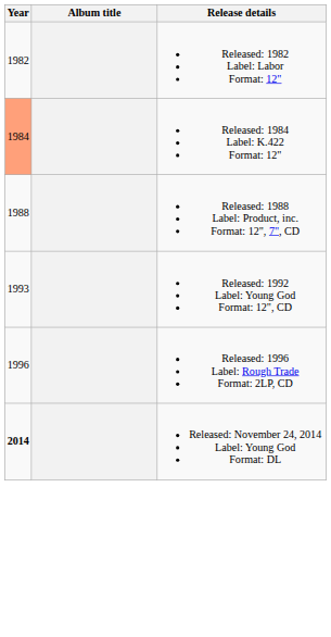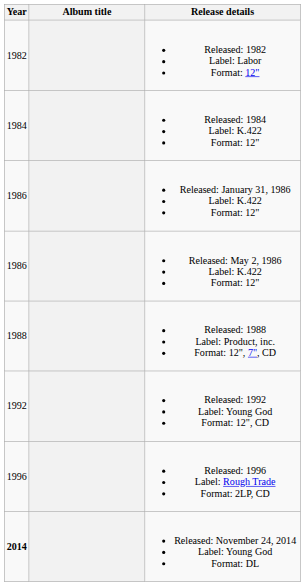Released: 1984 Label: K.422 Format: 12" | Year: lightsalmon background -> no background
+ row: 1986 | Released: January 31, 1986 Label: K.422 Format: 12"
+ row: 1986 | Released: May 2, 1986 Label: K.422 Format: 12"
Released: 1992 Label: Young God Format: 12", CD | Year: 1993 -> 1992
